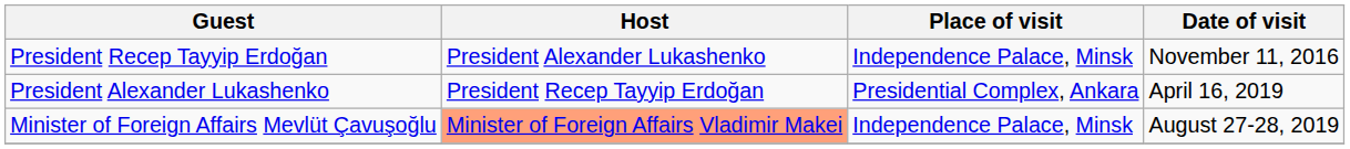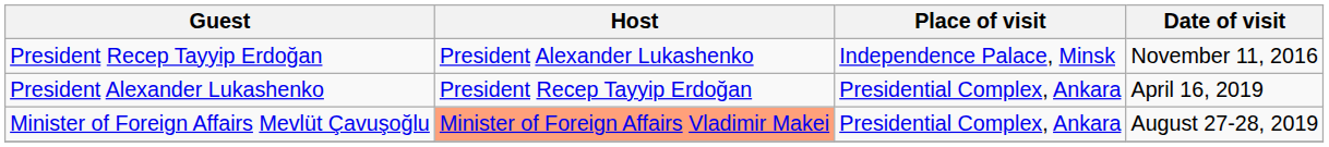Minister of Foreign Affairs Mevlüt Çavuşoğlu | Place of visit: Independence Palace, Minsk -> Presidential Complex, Ankara
